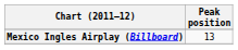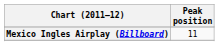Mexico Ingles Airplay (Billboard) | Peak position: 13 -> 11
